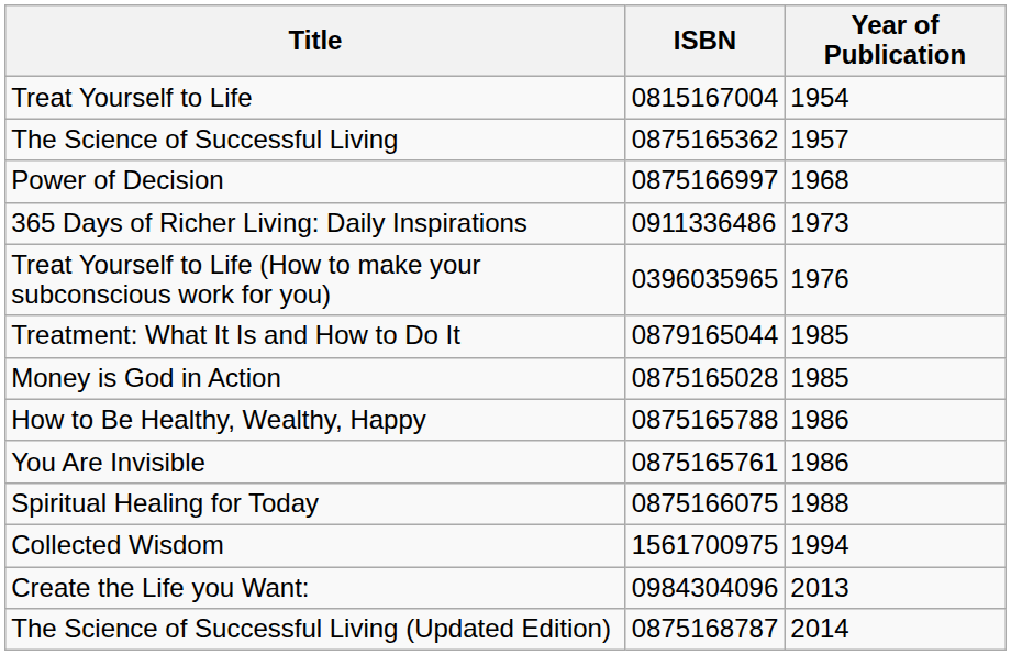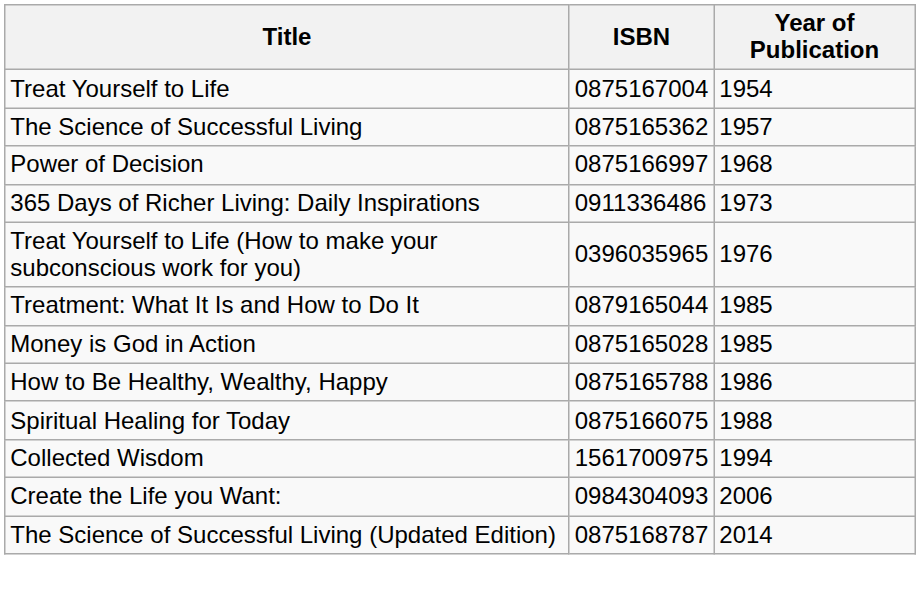Treat Yourself to Life | ISBN: 0815167004 -> 0875167004
- row: You Are Invisible | 0875165761 | 1986
Create the Life you Want: | ISBN: 0984304096 -> 0984304093
Create the Life you Want: | Year of Publication: 2013 -> 2006
